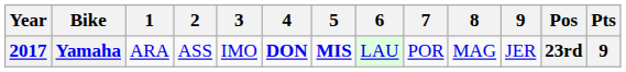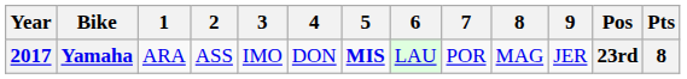Yamaha | 4: bold -> normal
Yamaha | Pts: 9 -> 8
